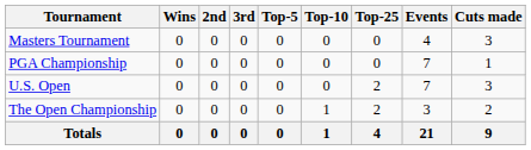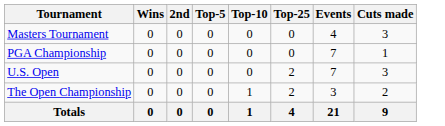- column: 3rd | 0 | 0 | 0 | 0 | 0
